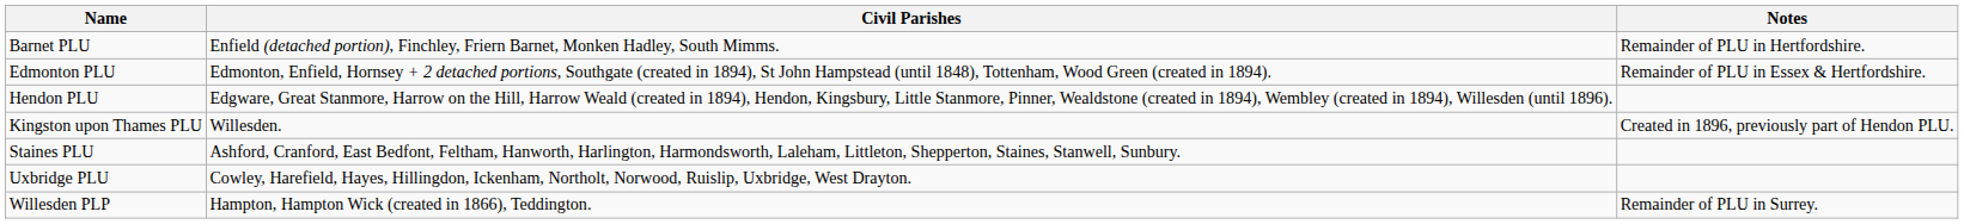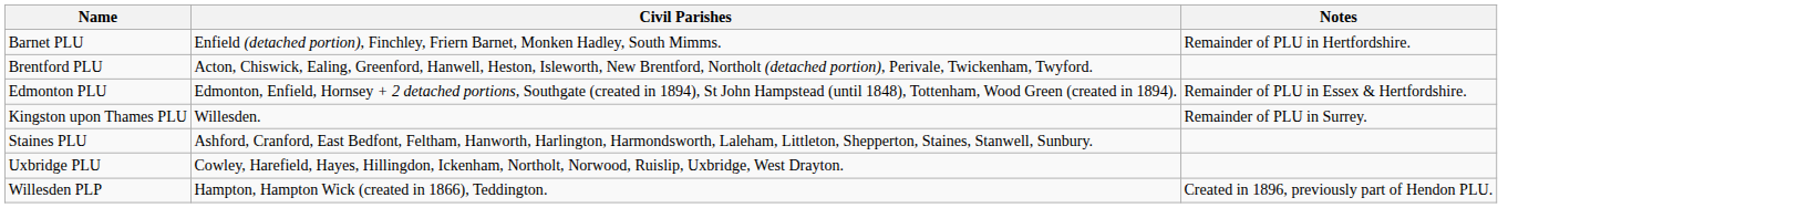+ row: Brentford PLU | Acton, Chiswick, Ealing, Greenford, Hanwell, Heston, Isleworth, New Brentford, Northolt (detached portion), Perivale, Twickenham, Twyford.
- row: Hendon PLU | Edgware, Great Stanmore, Harrow on the Hill, Harrow Weald (created in 1894), Hendon, Kingsbury, Little Stanmore, Pinner, Wealdstone (created in 1894), Wembley (created in 1894), Willesden (until 1896).
Kingston upon Thames PLU | Notes: Created in 1896, previously part of Hendon PLU. -> Remainder of PLU in Surrey.
Willesden PLP | Notes: Remainder of PLU in Surrey. -> Created in 1896, previously part of Hendon PLU.
